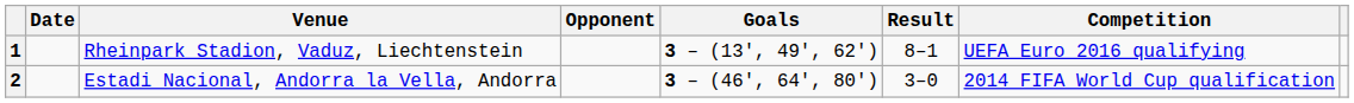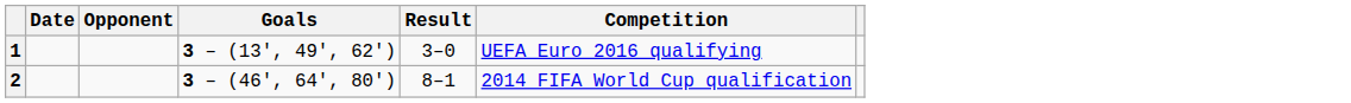- column: Venue | Rheinpark Stadion, Vaduz, Liechtenstein | Estadi Nacional, Andorra la Vella, Andorra
1 | Result: 8–1 -> 3–0
2 | Result: 3–0 -> 8–1
